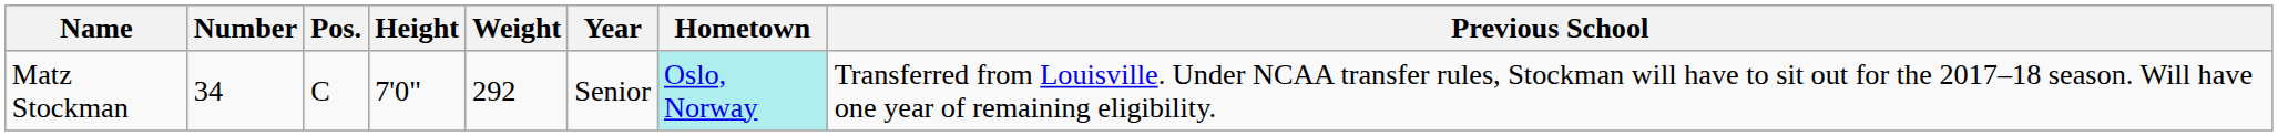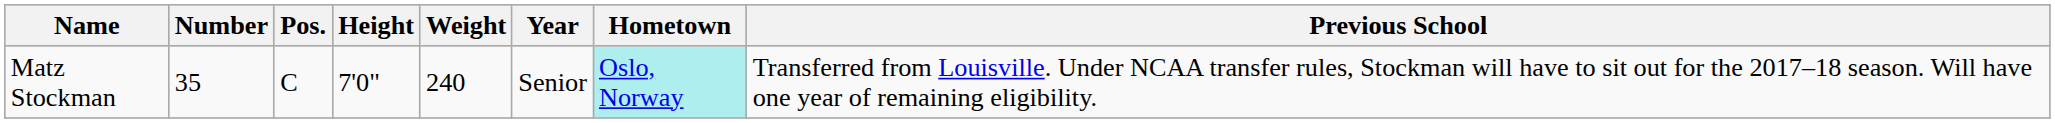Matz Stockman | Number: 34 -> 35
Matz Stockman | Weight: 292 -> 240
